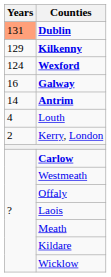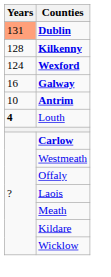Kilkenny | Years: 129 -> 128
Antrim | Years: 14 -> 10
Louth | Years: normal -> bold
- row: 2 | Kerry, London
